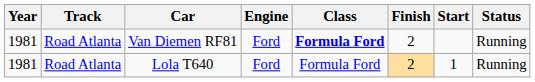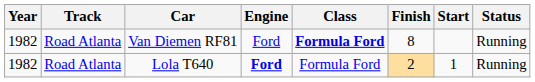Van Diemen RF81 | Year: 1981 -> 1982
Van Diemen RF81 | Finish: 2 -> 8
Lola T640 | Year: 1981 -> 1982
Lola T640 | Engine: normal -> bold
